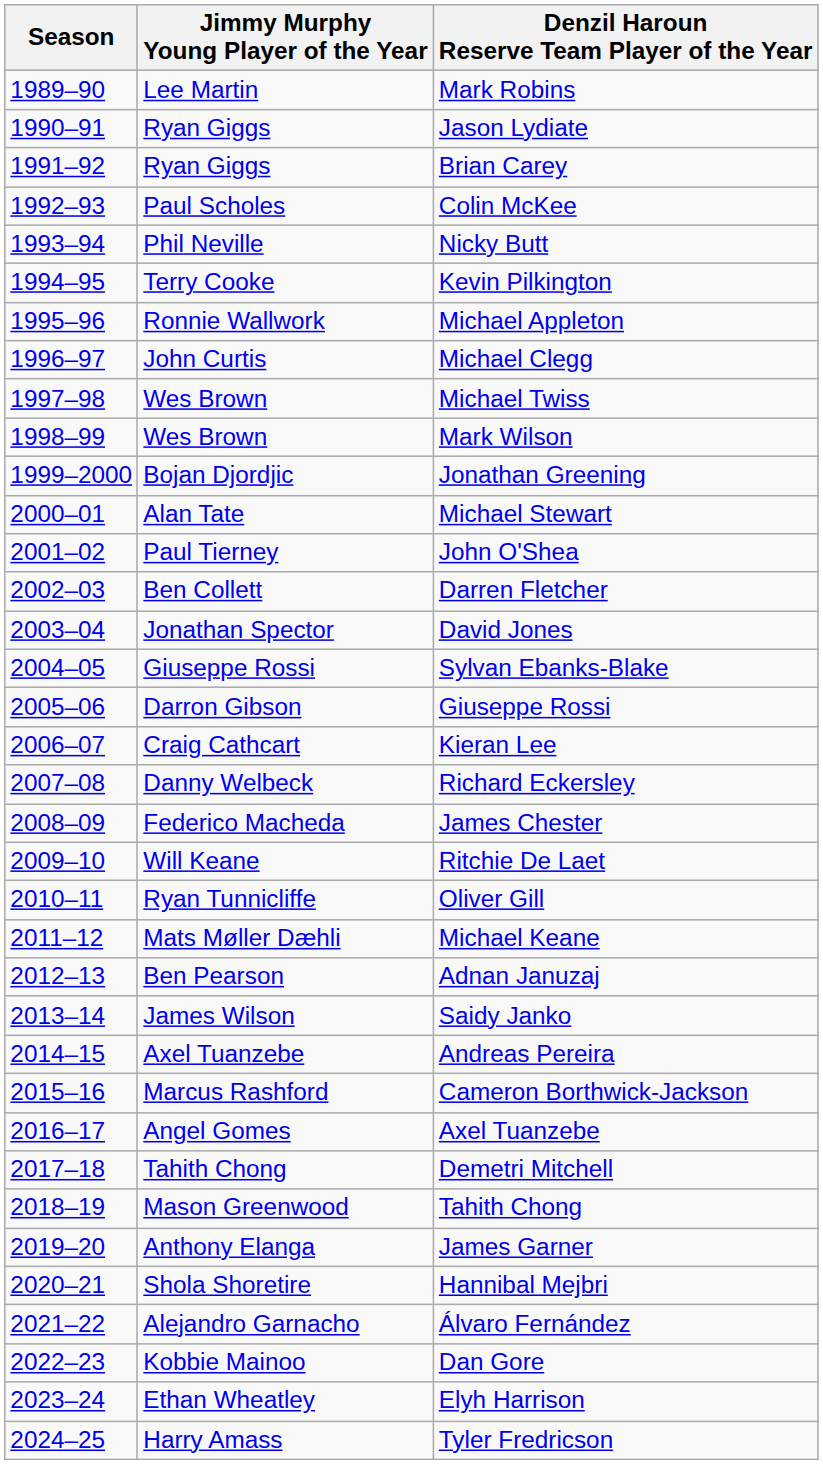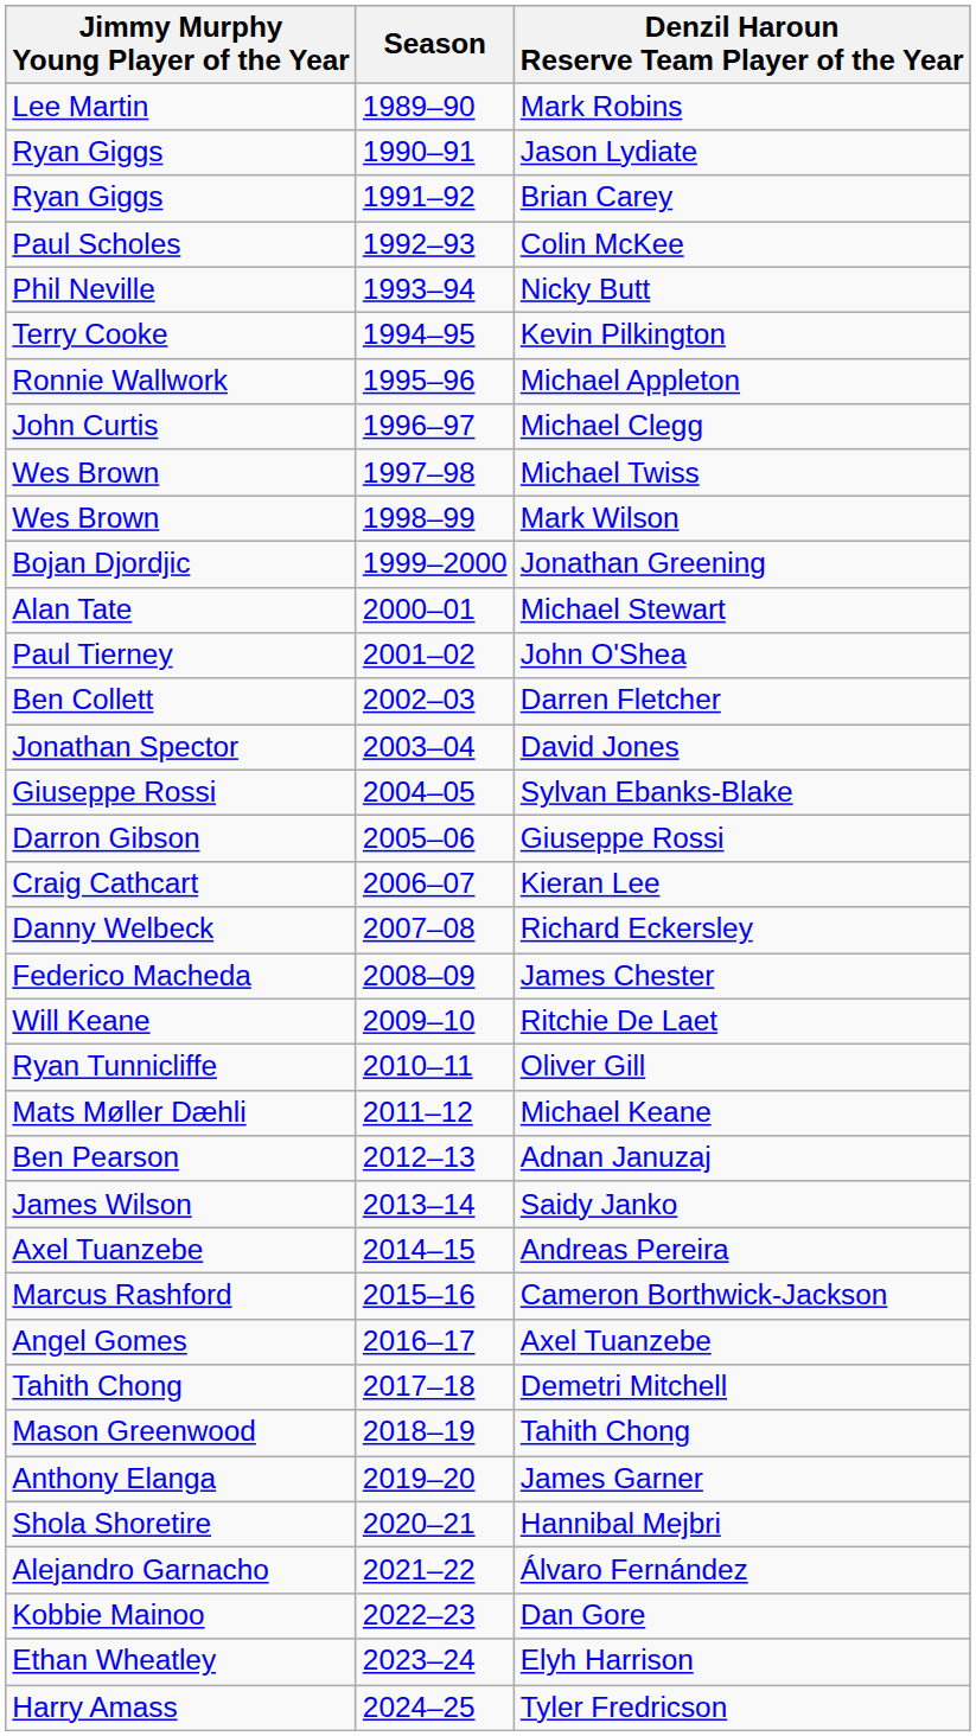columns swapped: Season <-> Jimmy Murphy Young Player of the Year
